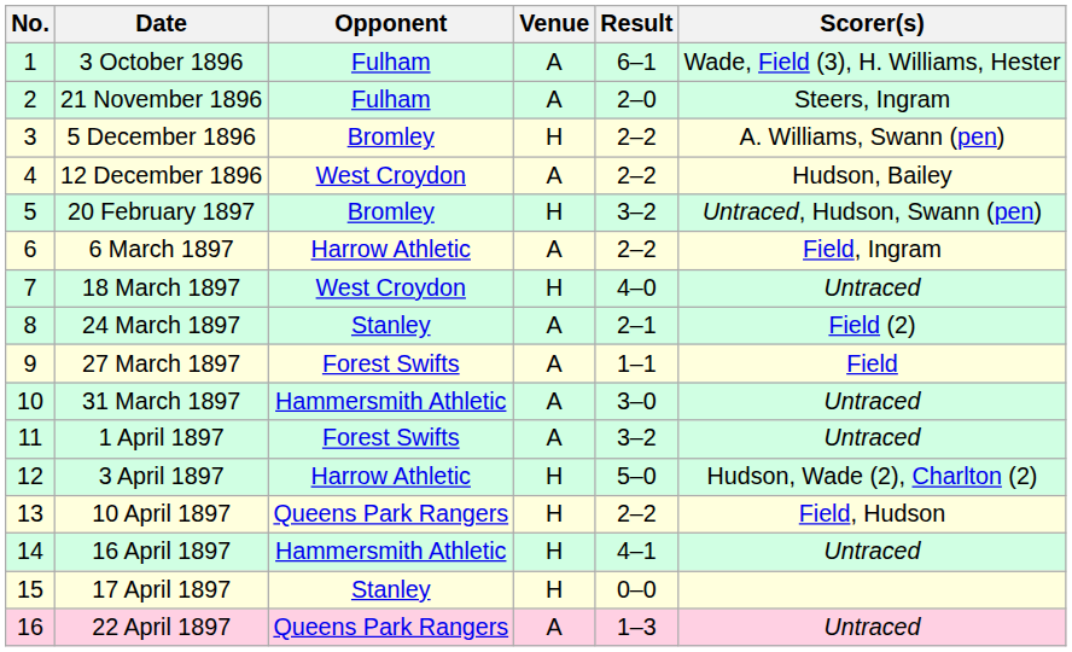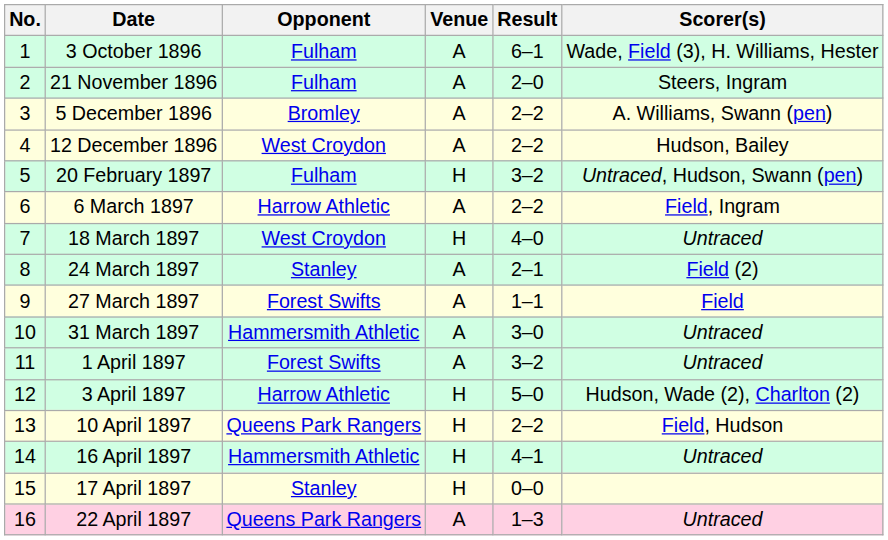5 December 1896 | Venue: H -> A
20 February 1897 | Opponent: Bromley -> Fulham
